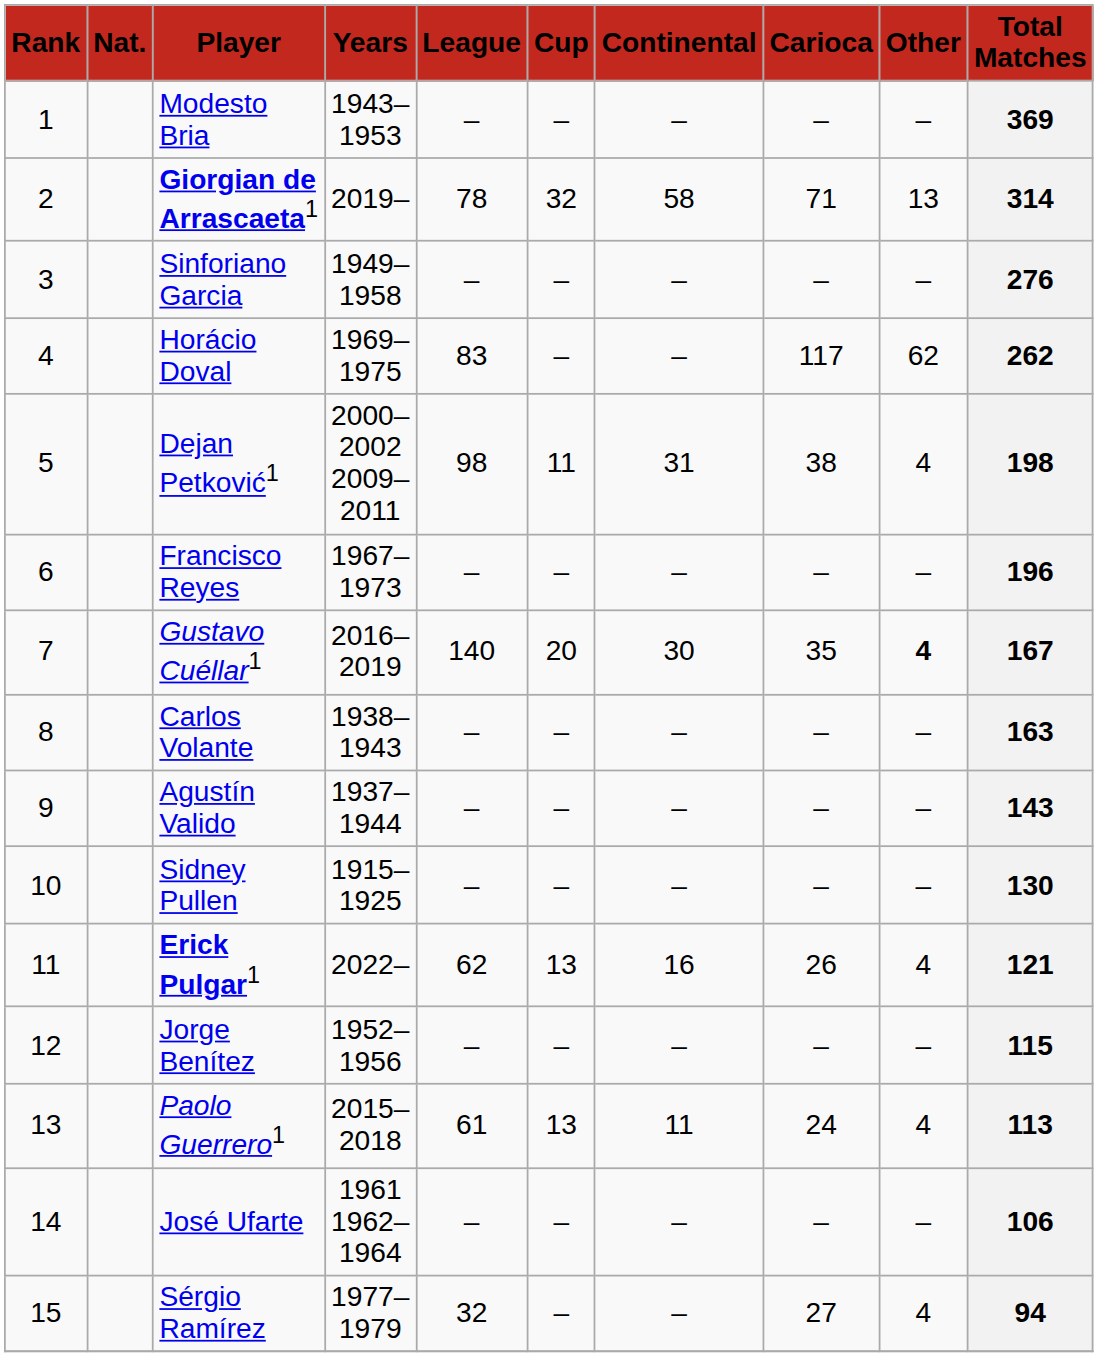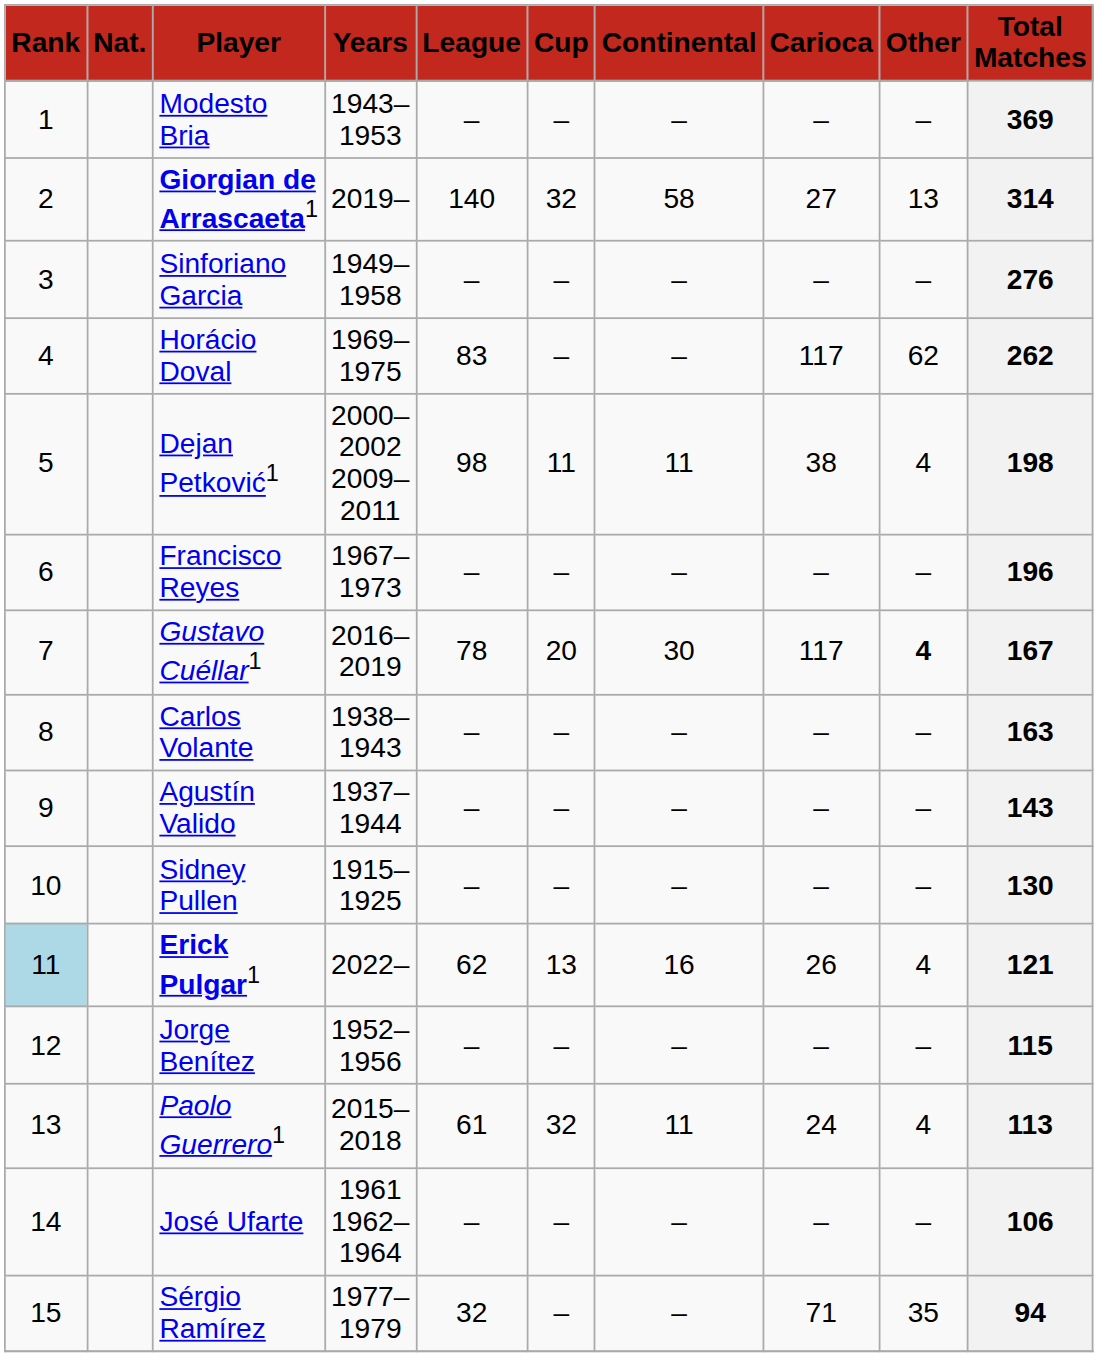Giorgian de Arrascaeta1 | column 5: 78 -> 140
Giorgian de Arrascaeta1 | column 8: 71 -> 27
Dejan Petković1 | column 7: 31 -> 11
Gustavo Cuéllar1 | column 5: 140 -> 78
Gustavo Cuéllar1 | column 8: 35 -> 117
Erick Pulgar1 | column 1: no background -> lightblue background
Paolo Guerrero1 | column 6: 13 -> 32
Sérgio Ramírez | column 8: 27 -> 71
Sérgio Ramírez | column 9: 4 -> 35
